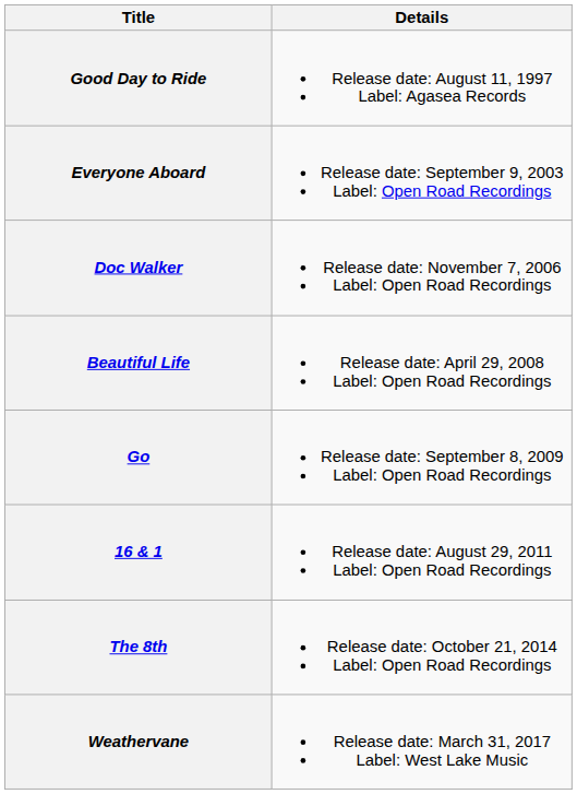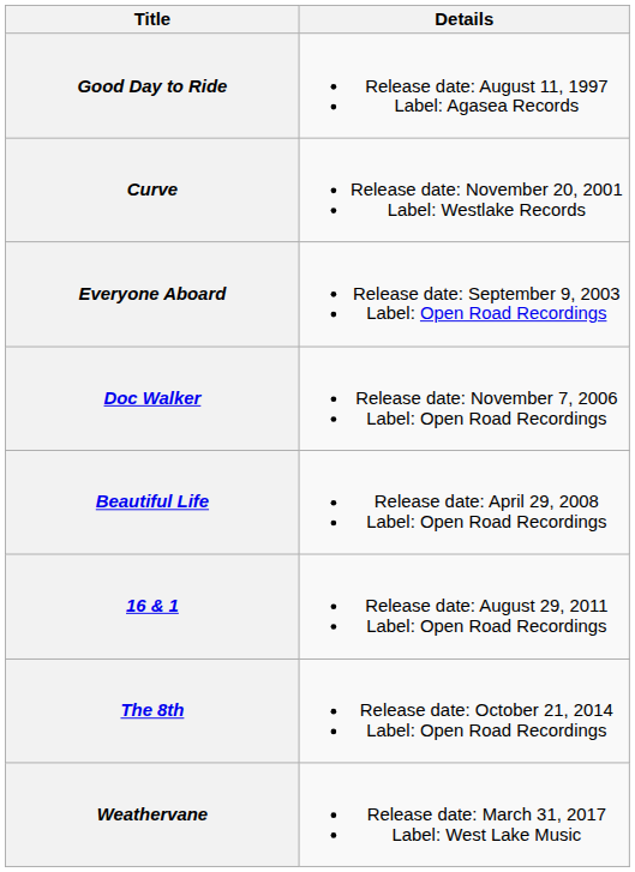+ row: Curve | Release date: November 20, 2001 Label: Westlake Records
- row: Go | Release date: September 8, 2009 Label: Open Road Recordings
